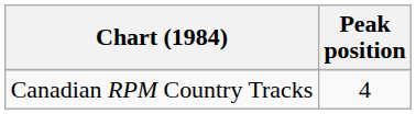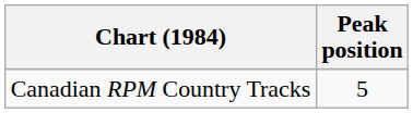Canadian RPM Country Tracks | Peak position: 4 -> 5
